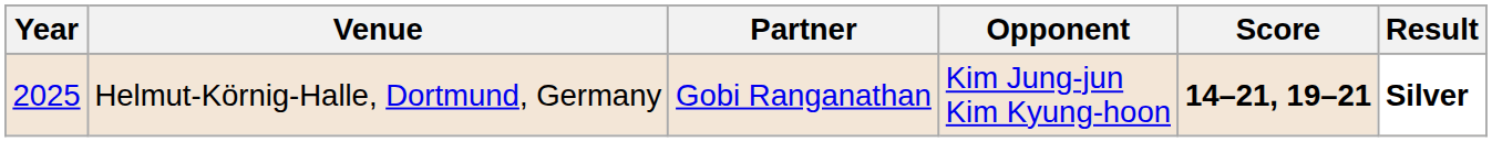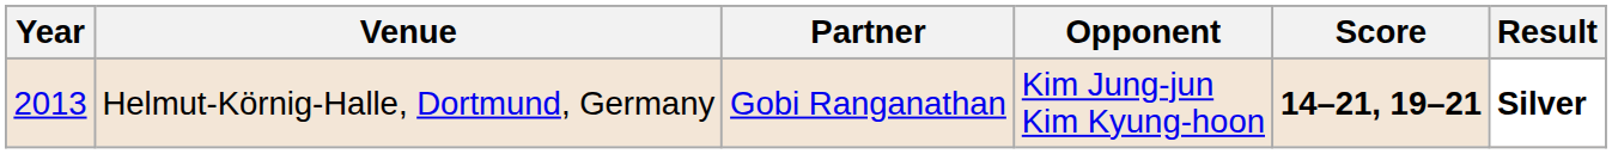Helmut-Körnig-Halle, Dortmund, Germany | Year: 2025 -> 2013
